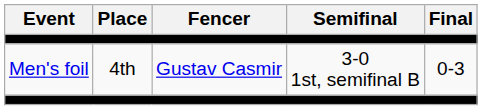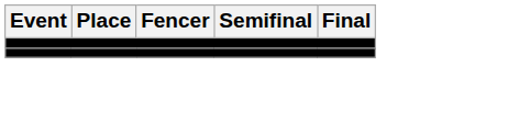- row: Men's foil | 4th | Gustav Casmir | 3-0 1st, semifinal B | 0-3
